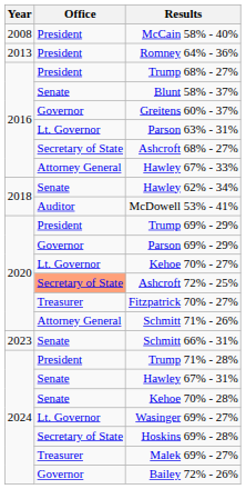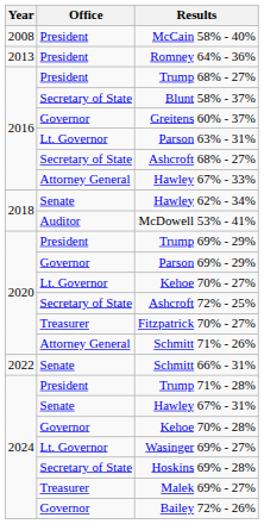Blunt 58% - 37% | Office: Senate -> Secretary of State
Ashcroft 72% - 25% | Office: lightsalmon background -> no background
Schmitt 66% - 31% | Year: 2023 -> 2022
Kehoe 70% - 28% | Office: Senate -> Governor
